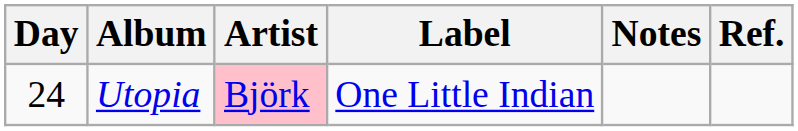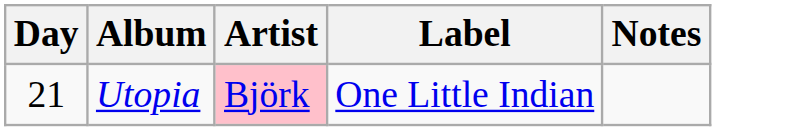- column: Ref.
Utopia | Day: 24 -> 21
